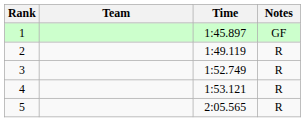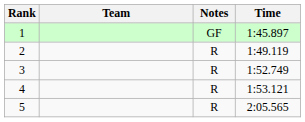columns swapped: Time <-> Notes
